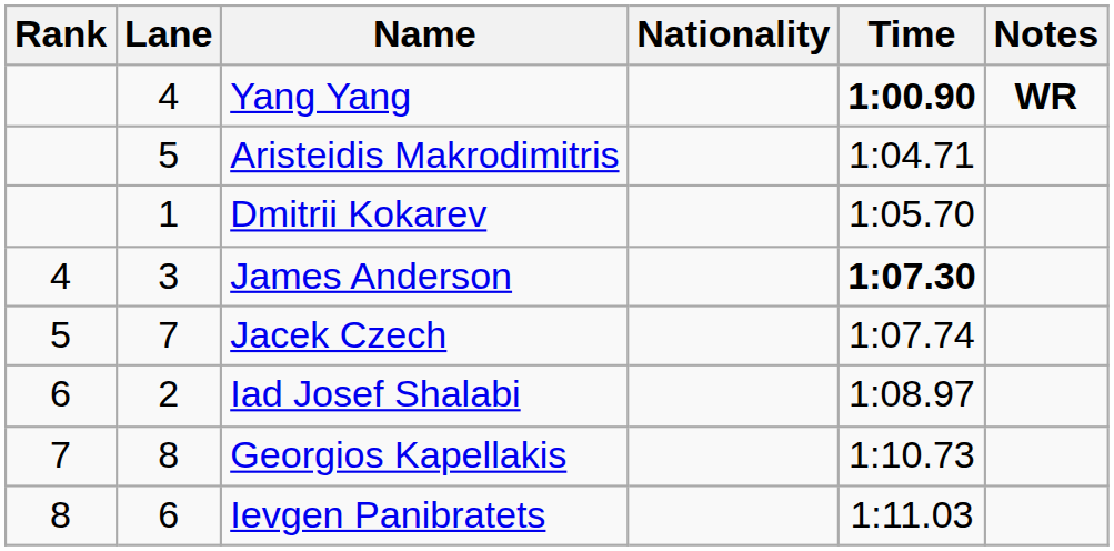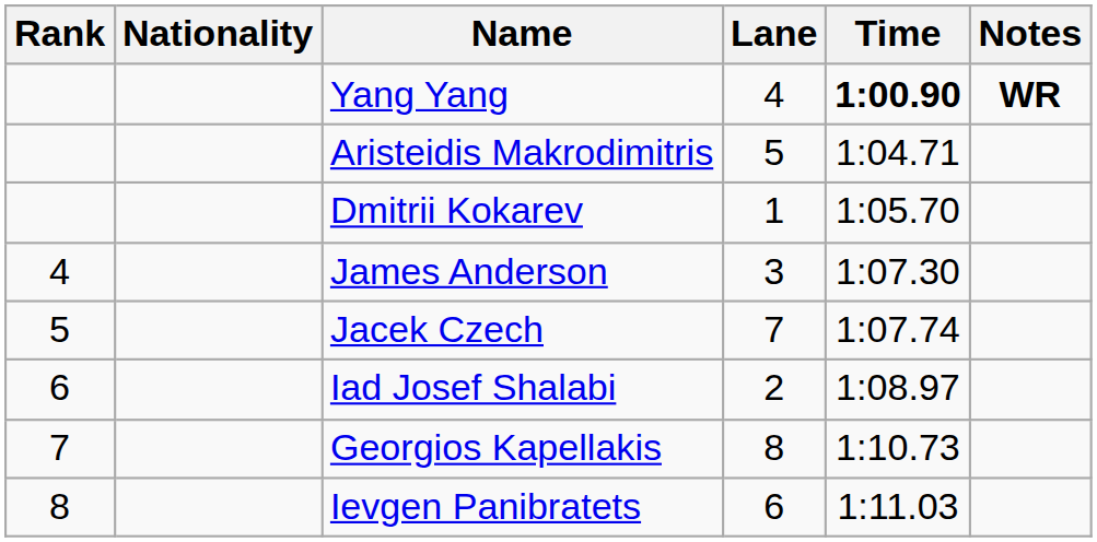columns swapped: Lane <-> Nationality
James Anderson | Time: bold -> normal
